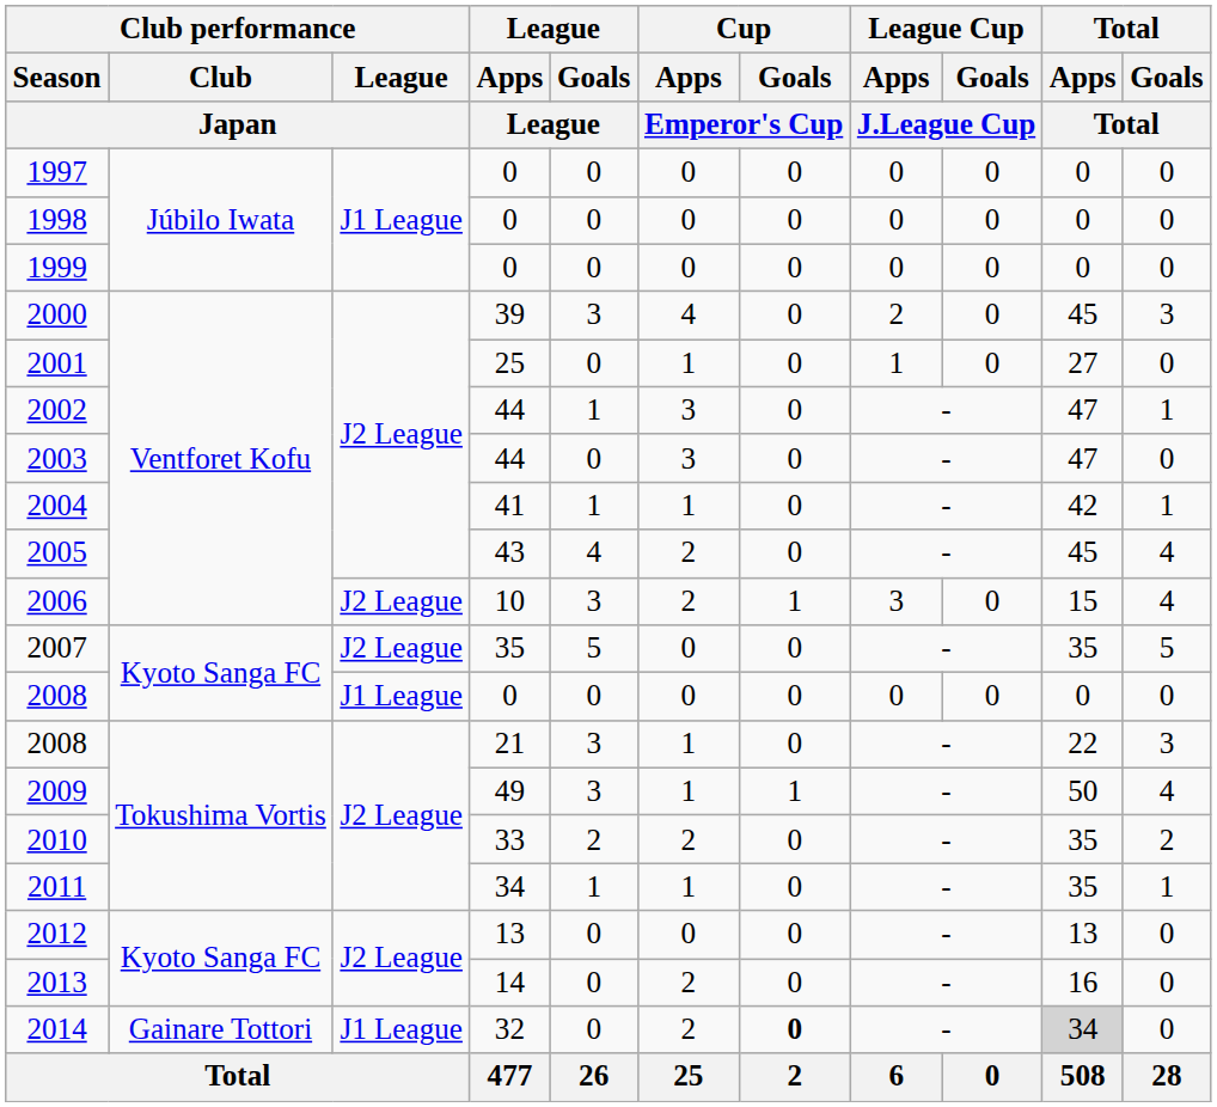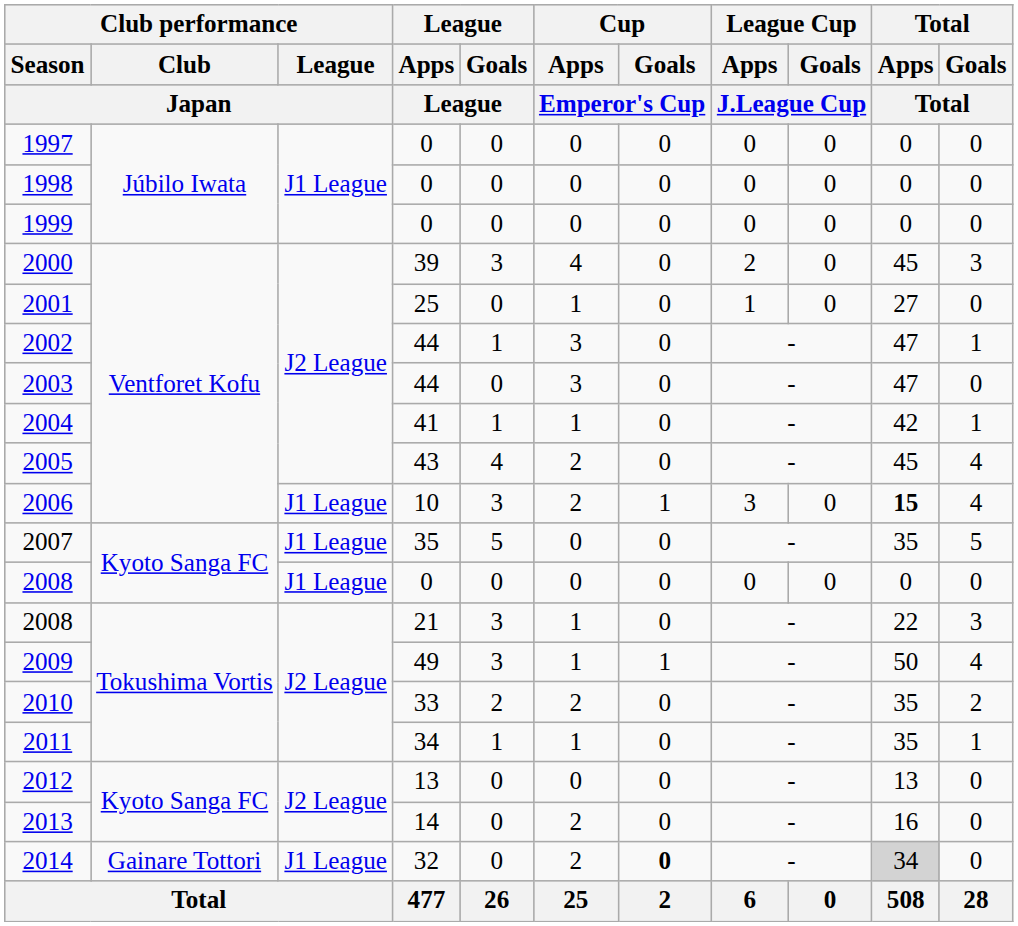2006 | Club performance / League / Japan: J2 League -> J1 League
2006 | Total / Apps / Total: normal -> bold
2007 | Club performance / League / Japan: J2 League -> J1 League
